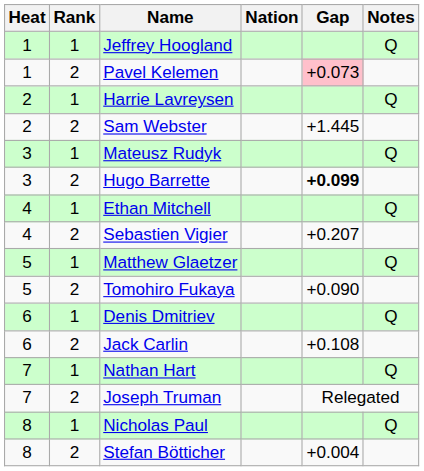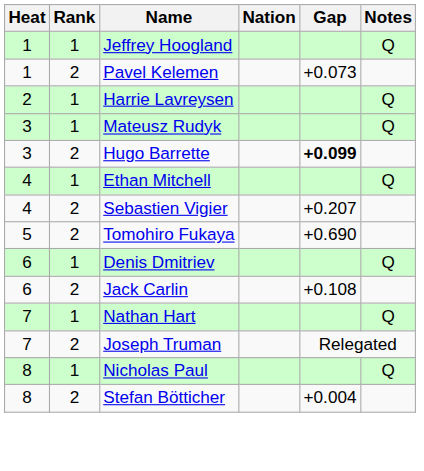Pavel Kelemen | Gap: pink background -> no background
- row: 2 | 2 | Sam Webster | +1.445
- row: 5 | 1 | Matthew Glaetzer | Q
Tomohiro Fukaya | Gap: +0.090 -> +0.690
